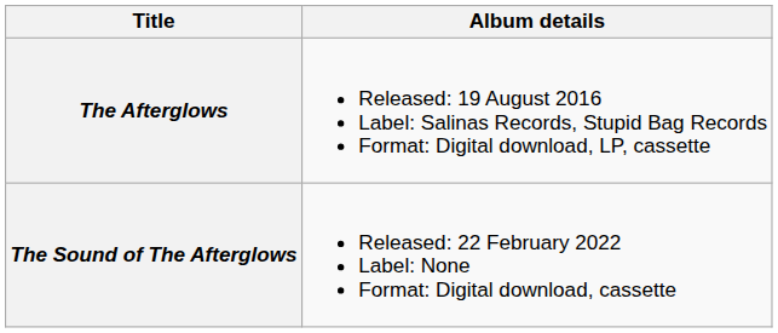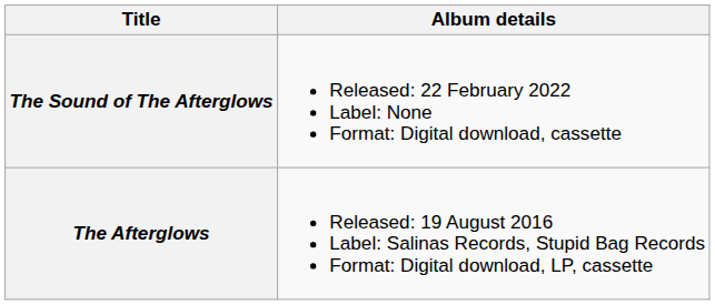rows swapped: The Afterglows <-> The Sound of The Afterglows
